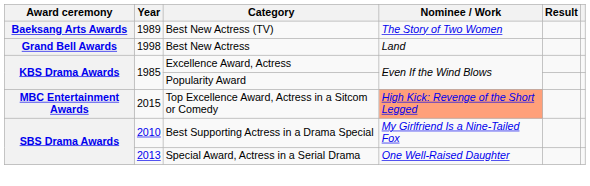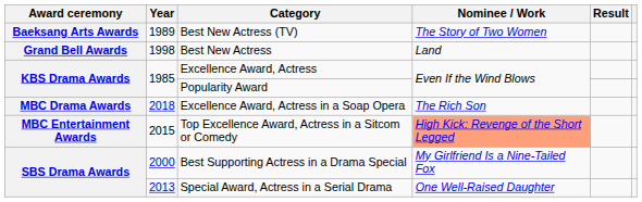+ row: MBC Drama Awards | 2018 | Excellence Award, Actress in a Soap Opera | The Rich Son
Best Supporting Actress in a Drama Special | Year: 2010 -> 2000
